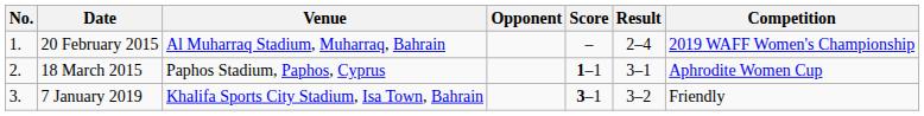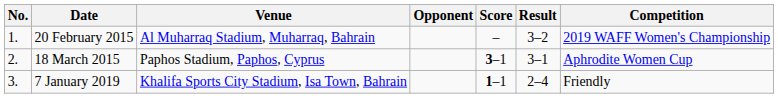20 February 2015 | Result: 2–4 -> 3–2
18 March 2015 | Score: 1–1 -> 3–1
7 January 2019 | Score: 3–1 -> 1–1
7 January 2019 | Result: 3–2 -> 2–4
